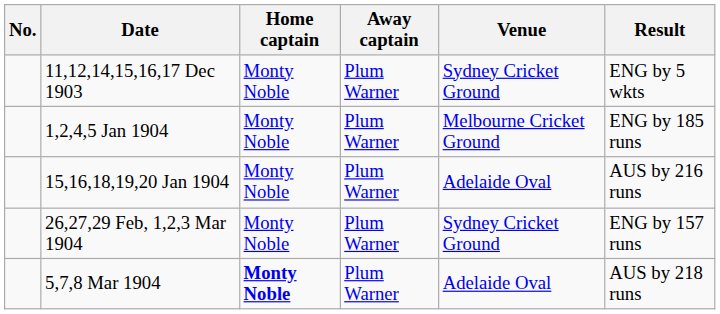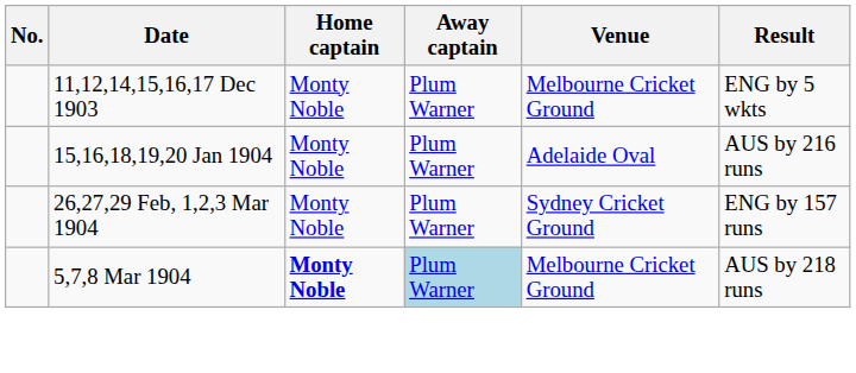11,12,14,15,16,17 Dec 1903 | Venue: Sydney Cricket Ground -> Melbourne Cricket Ground
- row: 1,2,4,5 Jan 1904 | Monty Noble | Plum Warner | Melbourne Cricket Ground | ENG by 185 runs
5,7,8 Mar 1904 | Away captain: no background -> lightblue background
5,7,8 Mar 1904 | Venue: Adelaide Oval -> Melbourne Cricket Ground
